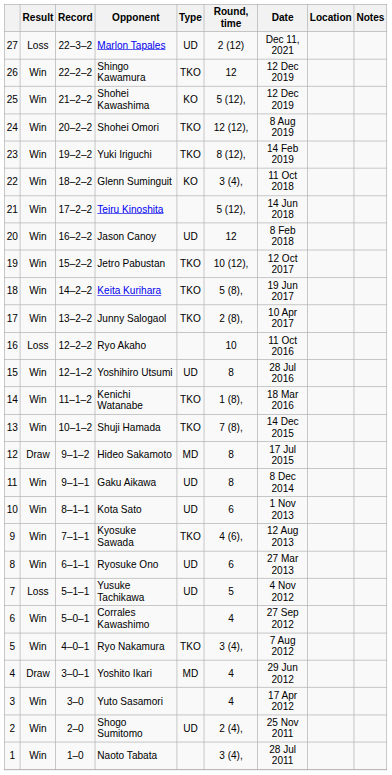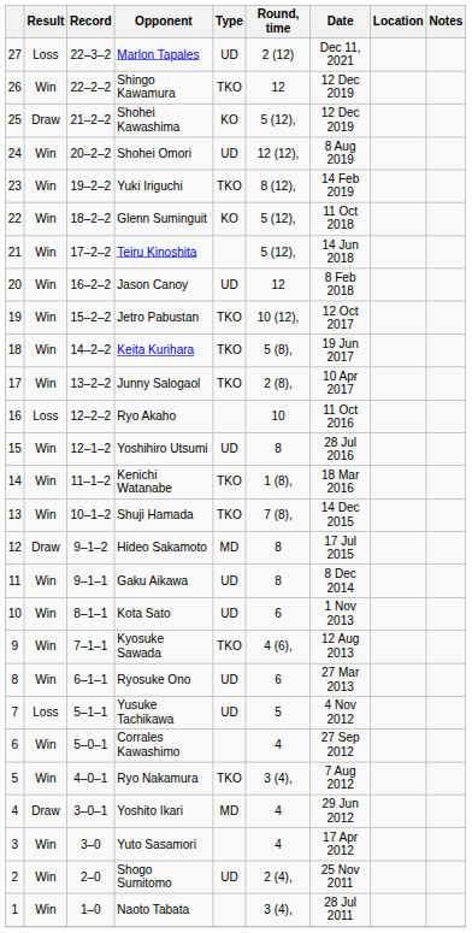Shohei Kawashima | Result: Win -> Draw
Shohei Omori | Type: TKO -> UD
Glenn Suminguit | Round, time: 3 (4), -> 5 (12),
